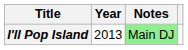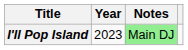I'll Pop Island | Year: 2013 -> 2023
